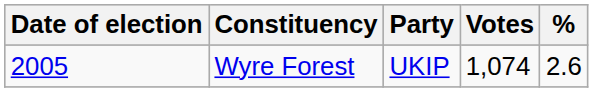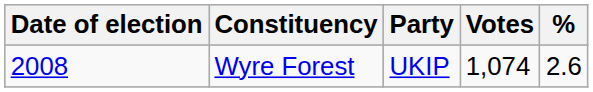Wyre Forest | Date of election: 2005 -> 2008
